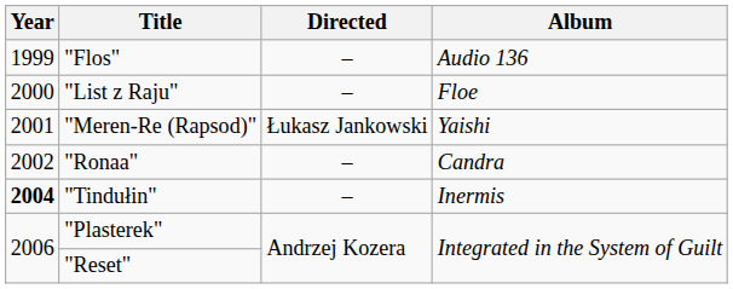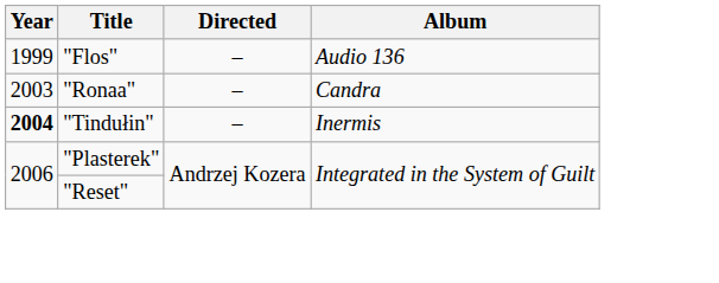- row: 2000 | "List z Raju" | – | Floe
- row: 2001 | "Meren-Re (Rapsod)" | Łukasz Jankowski | Yaishi
"Ronaa" | Year: 2002 -> 2003
